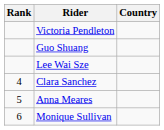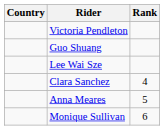columns swapped: Rank <-> Country
